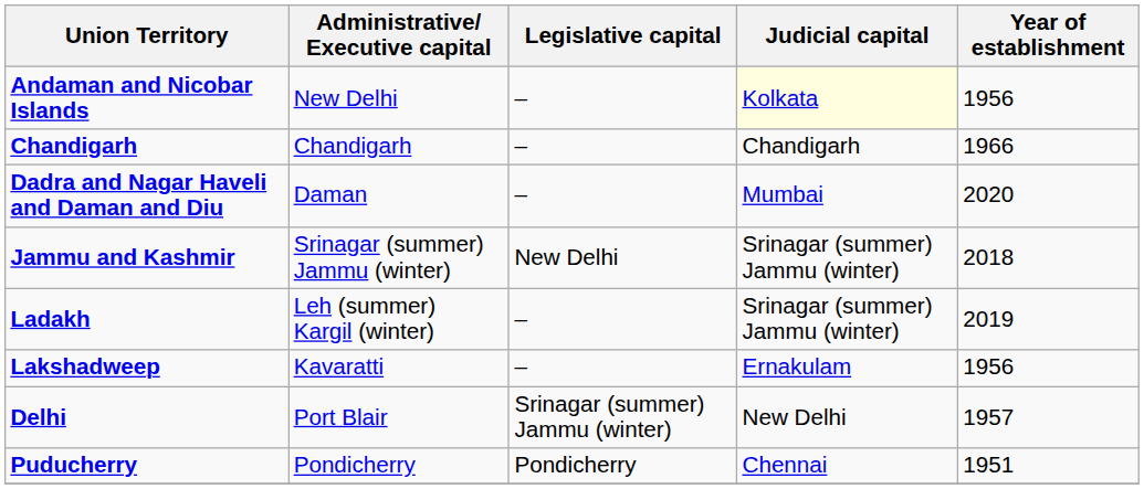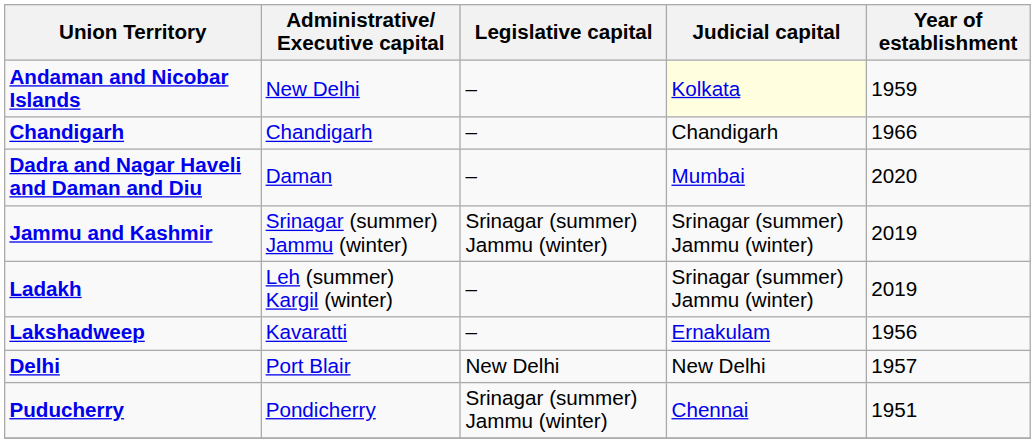Andaman and Nicobar Islands | Year of establishment: 1956 -> 1959
Jammu and Kashmir | Legislative capital: New Delhi -> Srinagar (summer) Jammu (winter)
Jammu and Kashmir | Year of establishment: 2018 -> 2019
Delhi | Legislative capital: Srinagar (summer) Jammu (winter) -> New Delhi
Puducherry | Legislative capital: Pondicherry -> Srinagar (summer) Jammu (winter)
